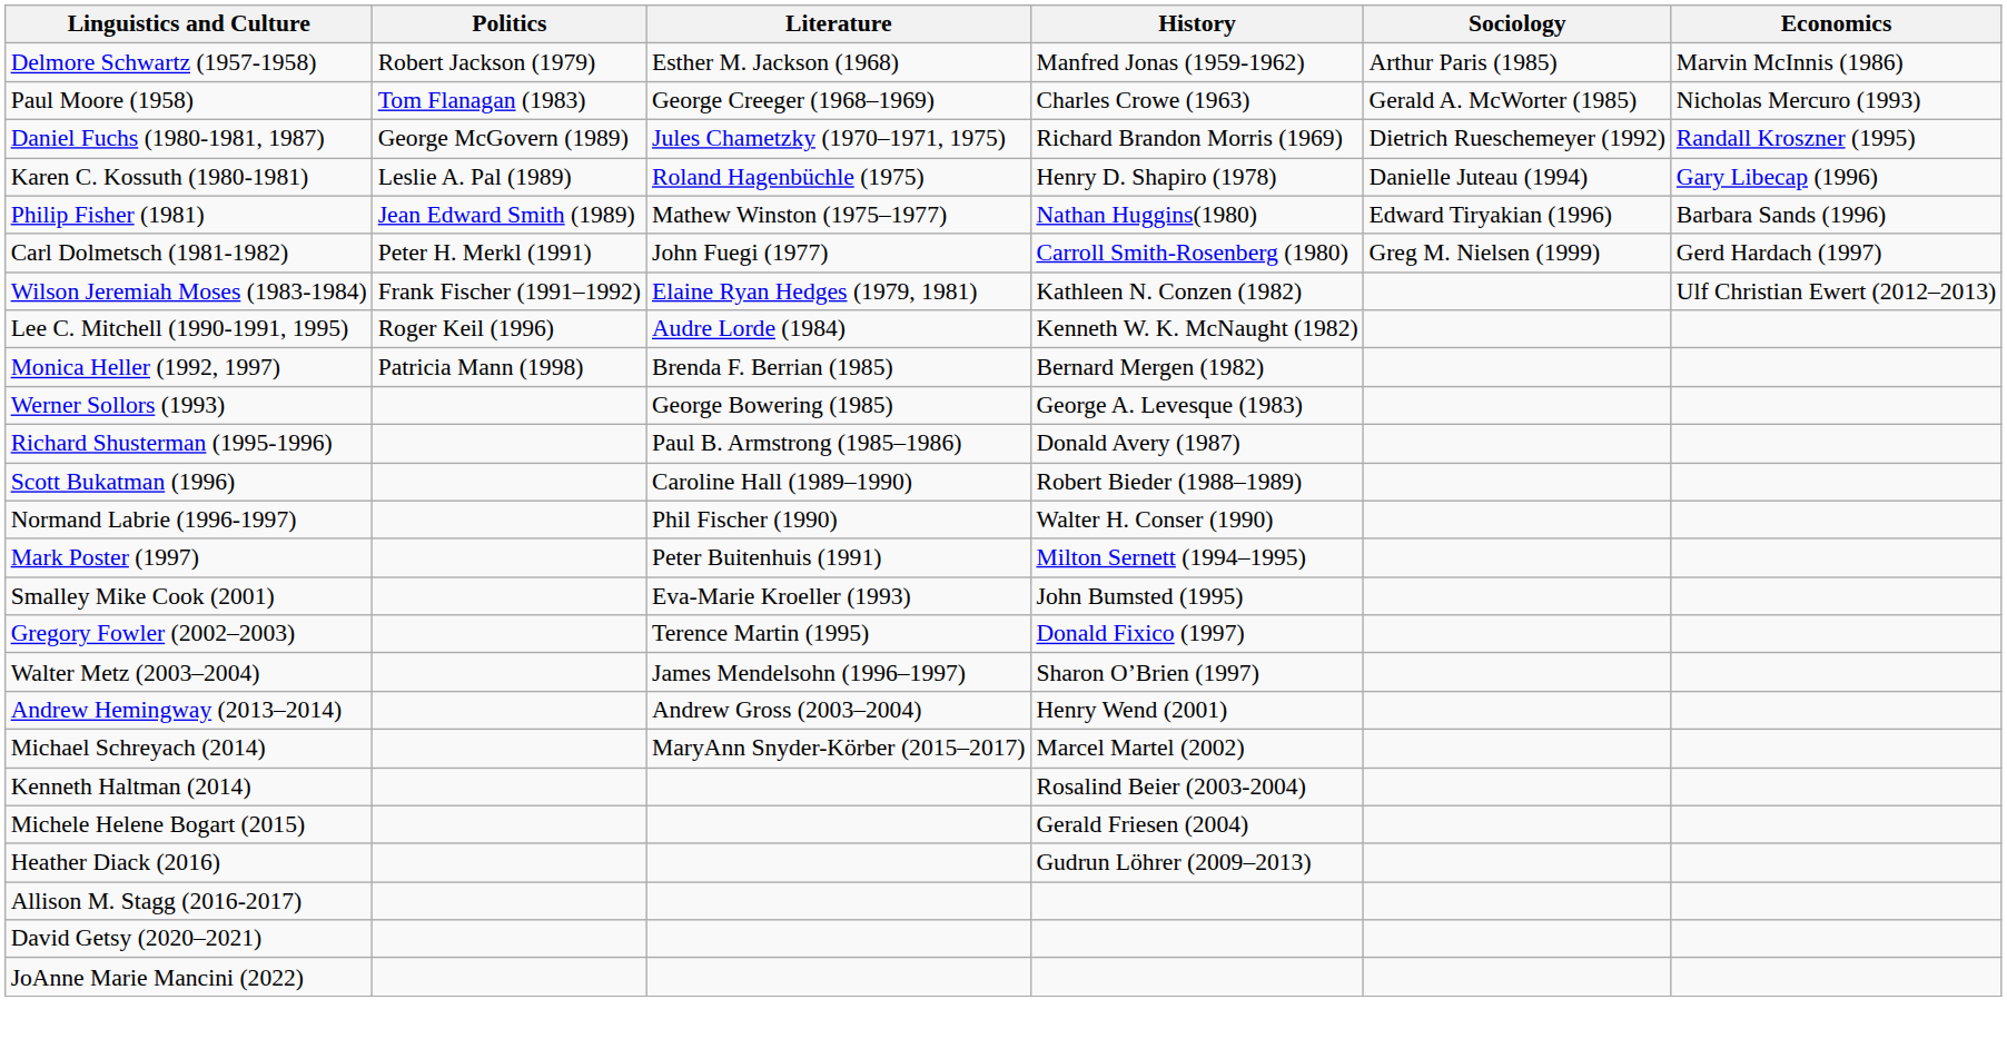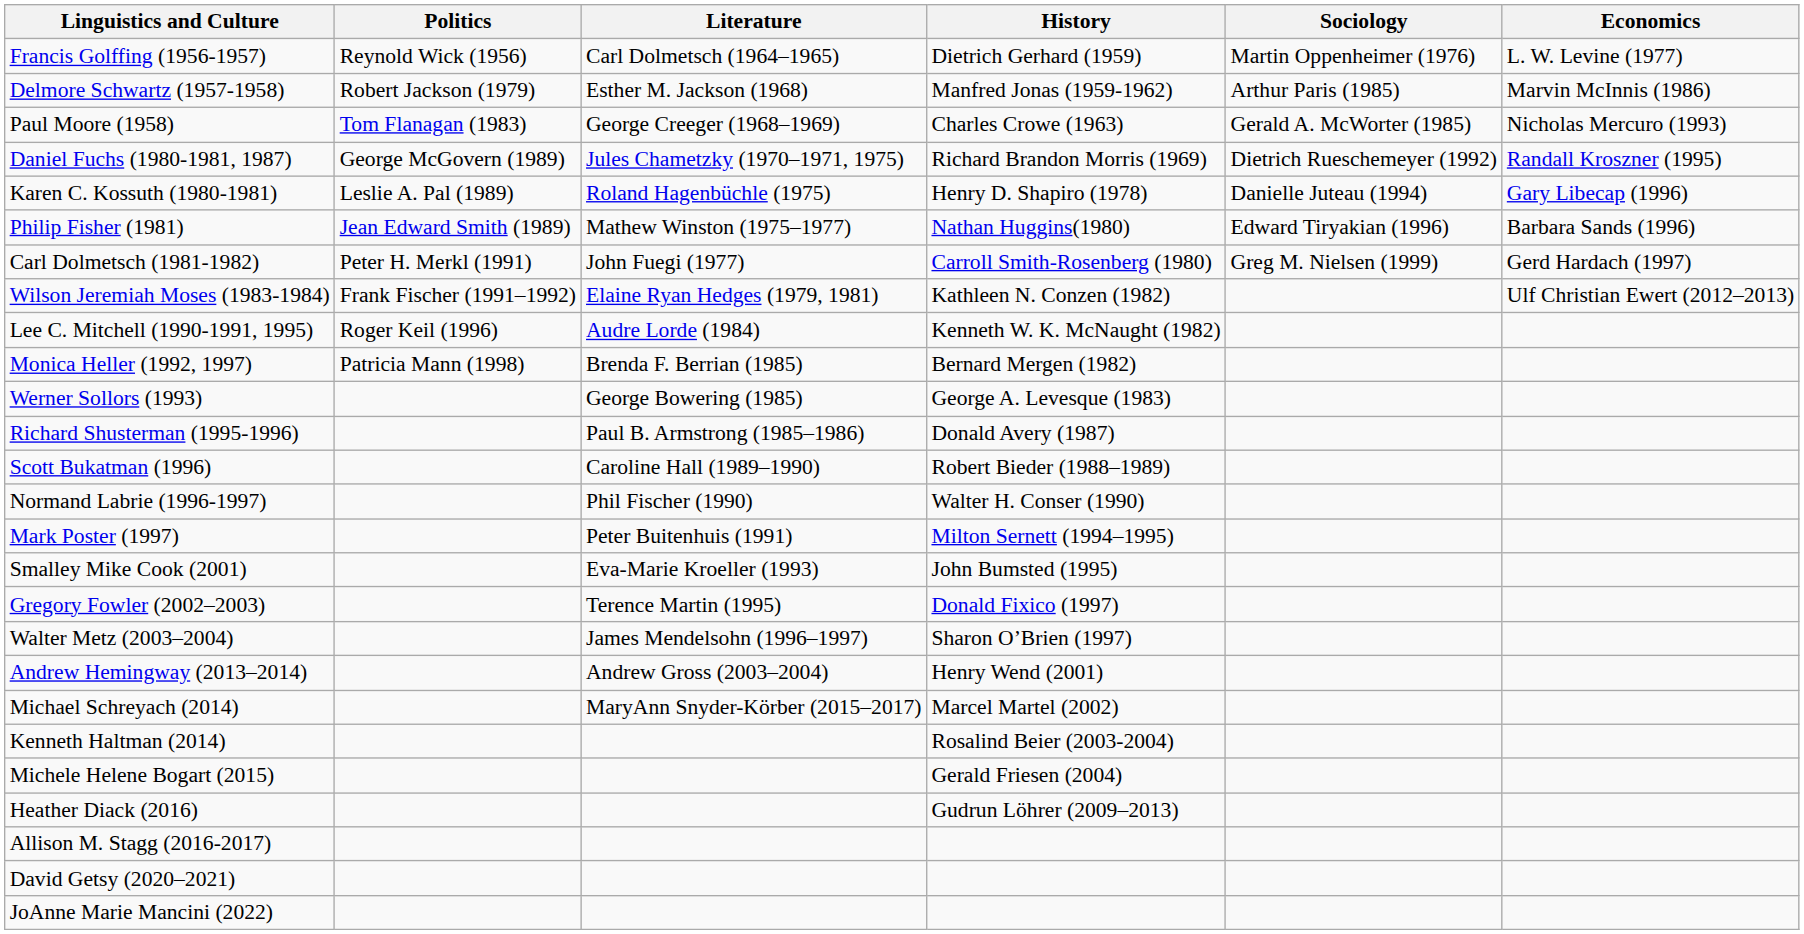+ row: Francis Golffing (1956-1957) | Reynold Wick (1956) | Carl Dolmetsch (1964–1965) | Dietrich Gerhard (1959) | Martin Oppenheimer (1976) | L. W. Levine (1977)
